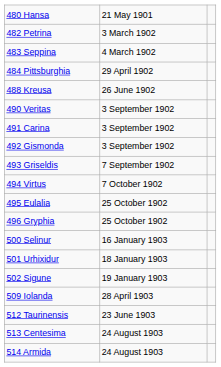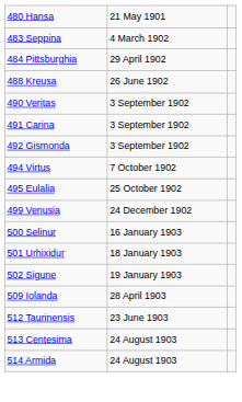- row: 482 Petrina | 3 March 1902
- row: 493 Griseldis | 7 September 1902
- row: 496 Gryphia | 25 October 1902
+ row: 499 Venusia | 24 December 1902
